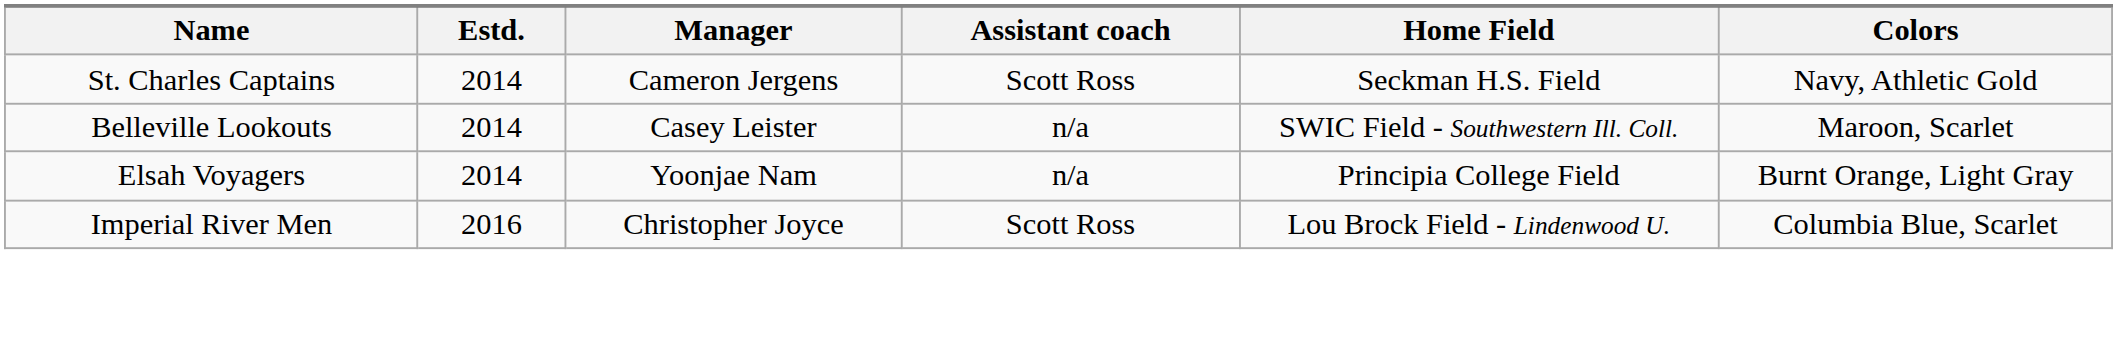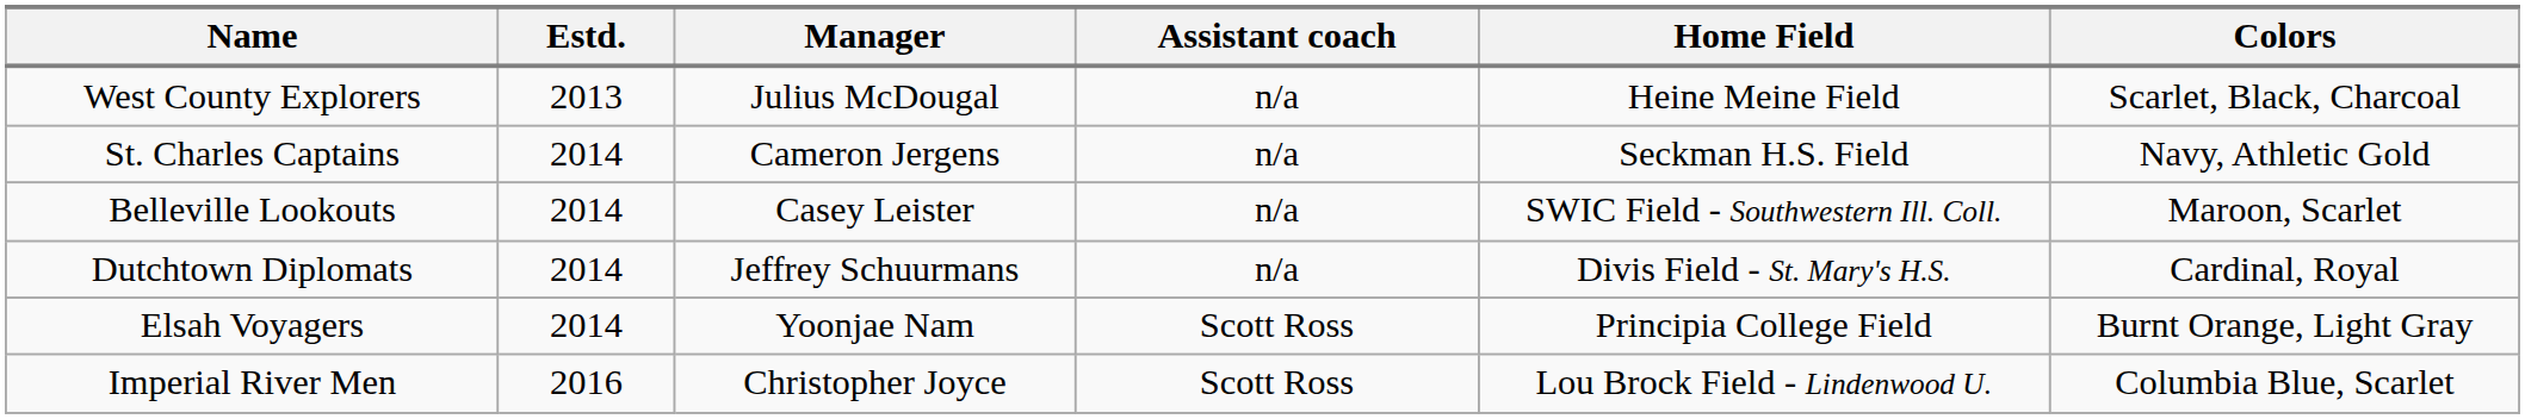+ row: West County Explorers | 2013 | Julius McDougal | n/a | Heine Meine Field | Scarlet, Black, Charcoal
St. Charles Captains | Assistant coach: Scott Ross -> n/a
+ row: Dutchtown Diplomats | 2014 | Jeffrey Schuurmans | n/a | Divis Field - St. Mary's H.S. | Cardinal, Royal
Elsah Voyagers | Assistant coach: n/a -> Scott Ross
